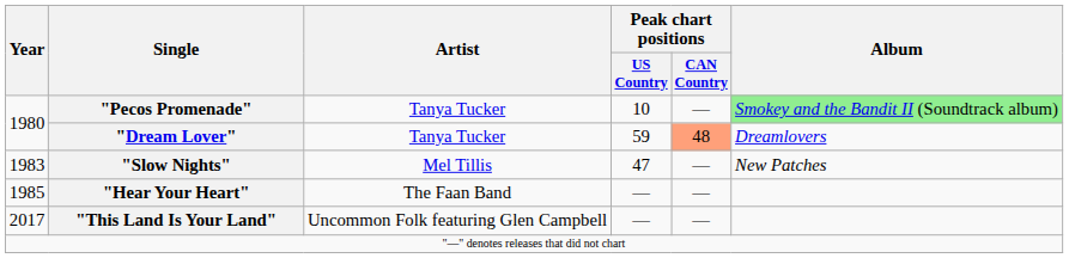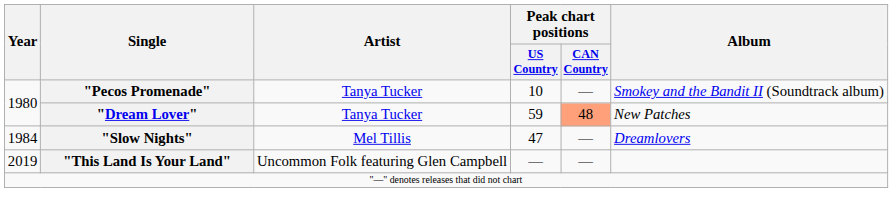"Pecos Promenade" | Album: lightgreen background -> no background
"Dream Lover" | Album: Dreamlovers -> New Patches
"Slow Nights" | Year: 1983 -> 1984
"Slow Nights" | Album: New Patches -> Dreamlovers
- row: 1985 | "Hear Your Heart" | The Faan Band | — | —
"This Land Is Your Land" | Year: 2017 -> 2019
